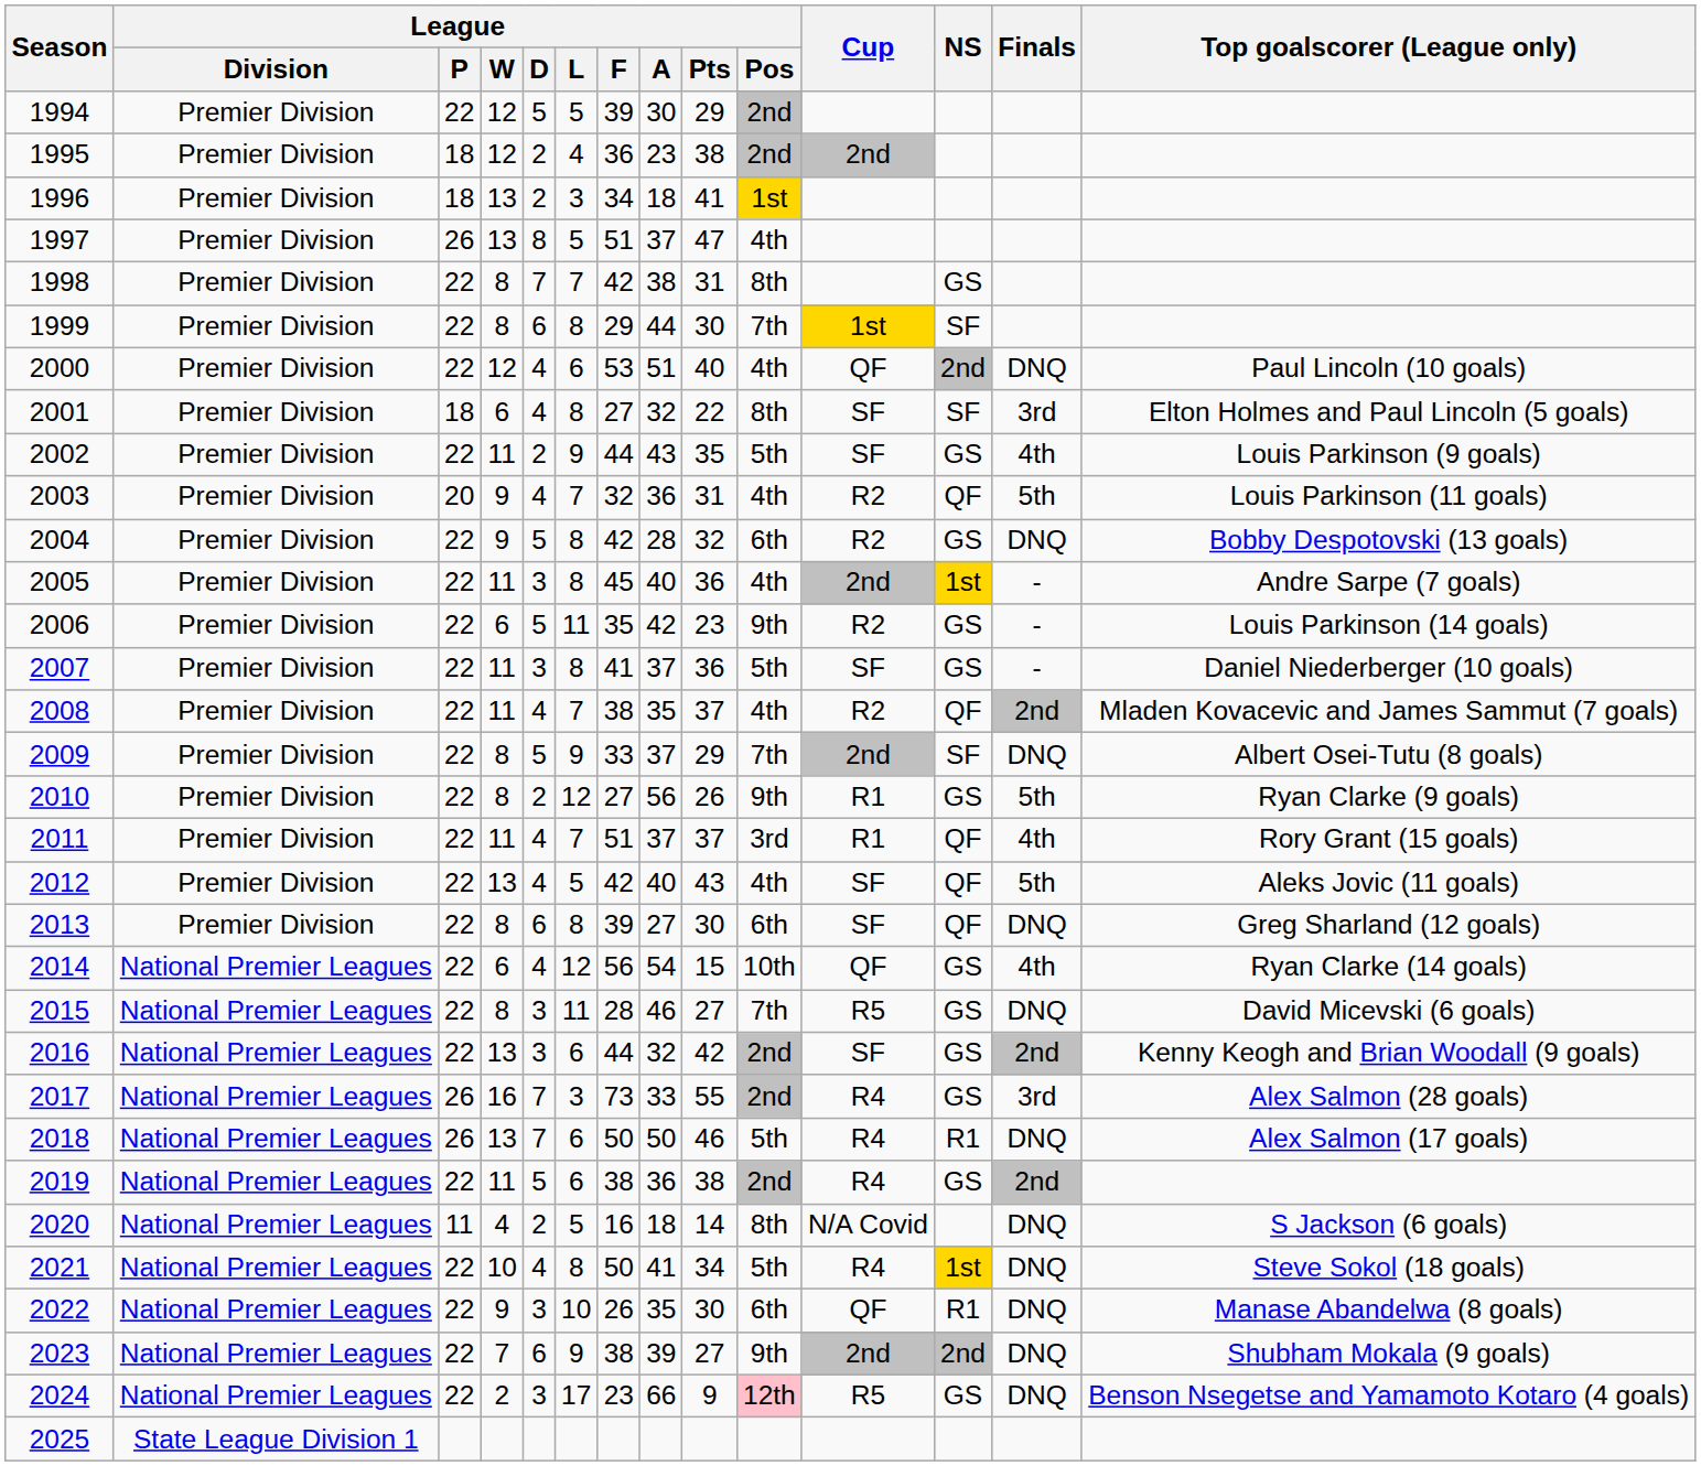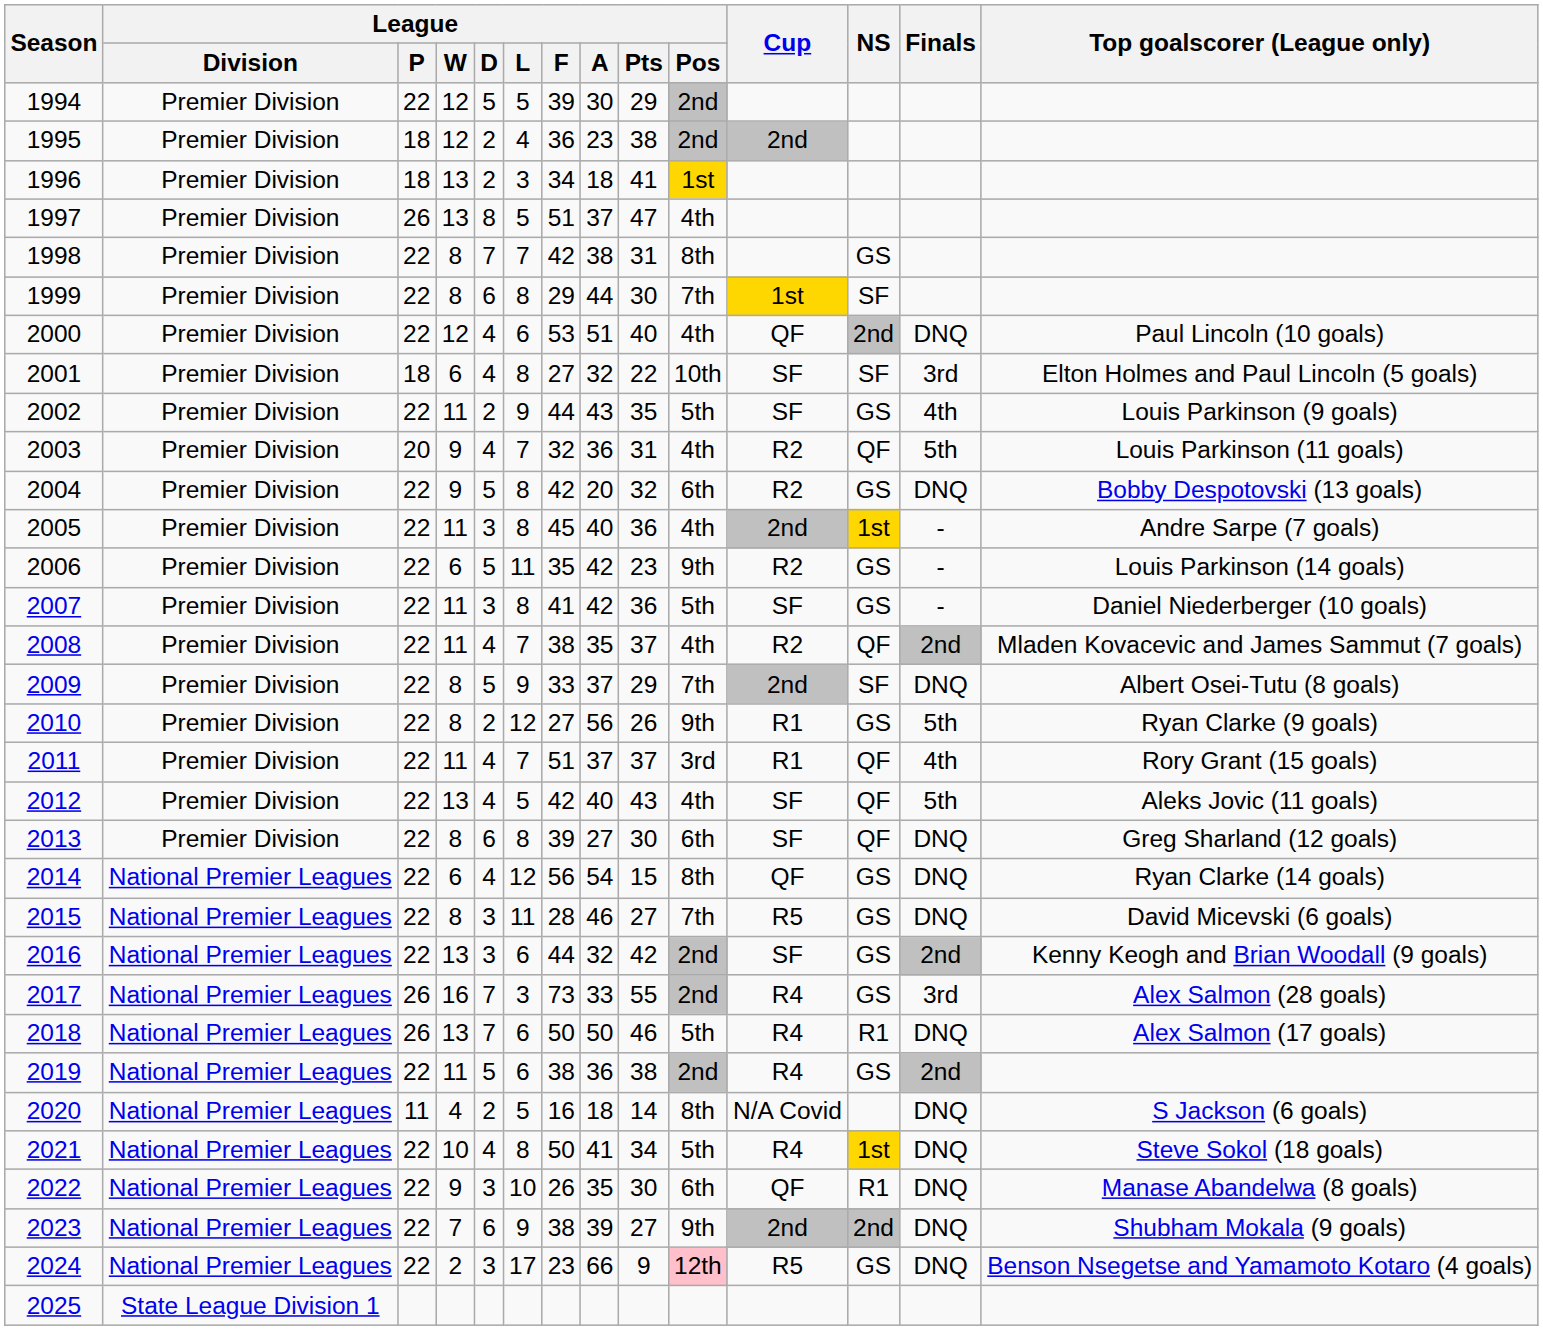2001 | League / Pos: 8th -> 10th
2004 | League / A: 28 -> 20
2007 | League / A: 37 -> 42
2014 | League / Pos: 10th -> 8th
2014 | Finals: 4th -> DNQ
